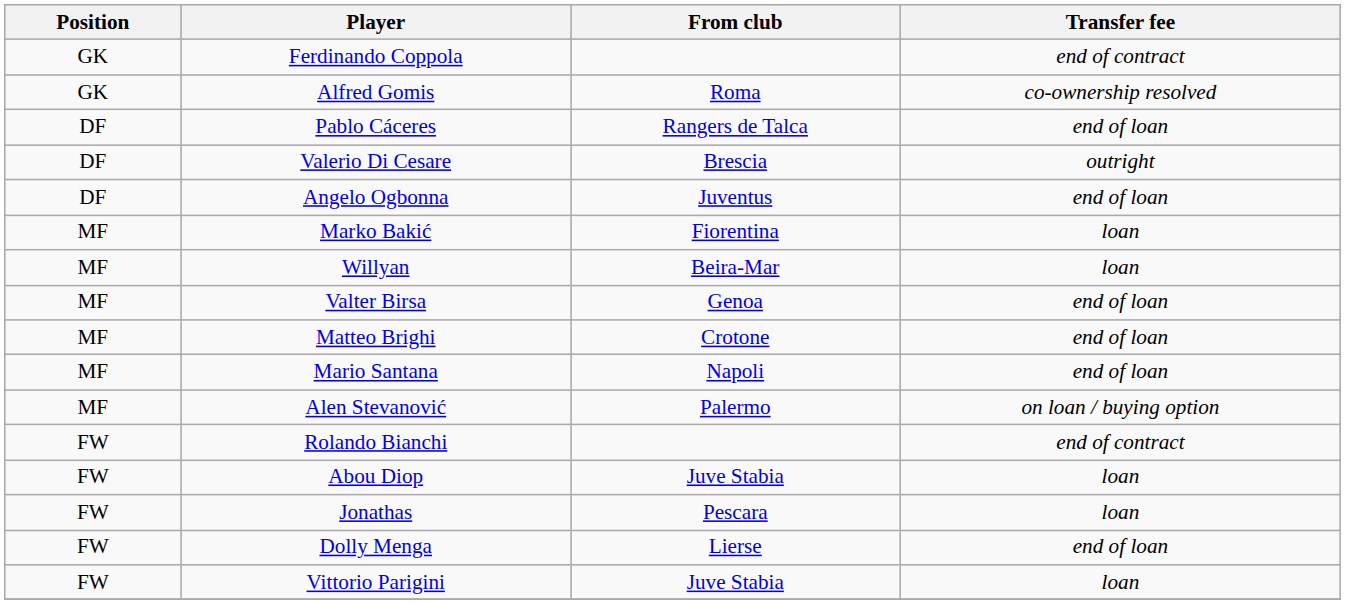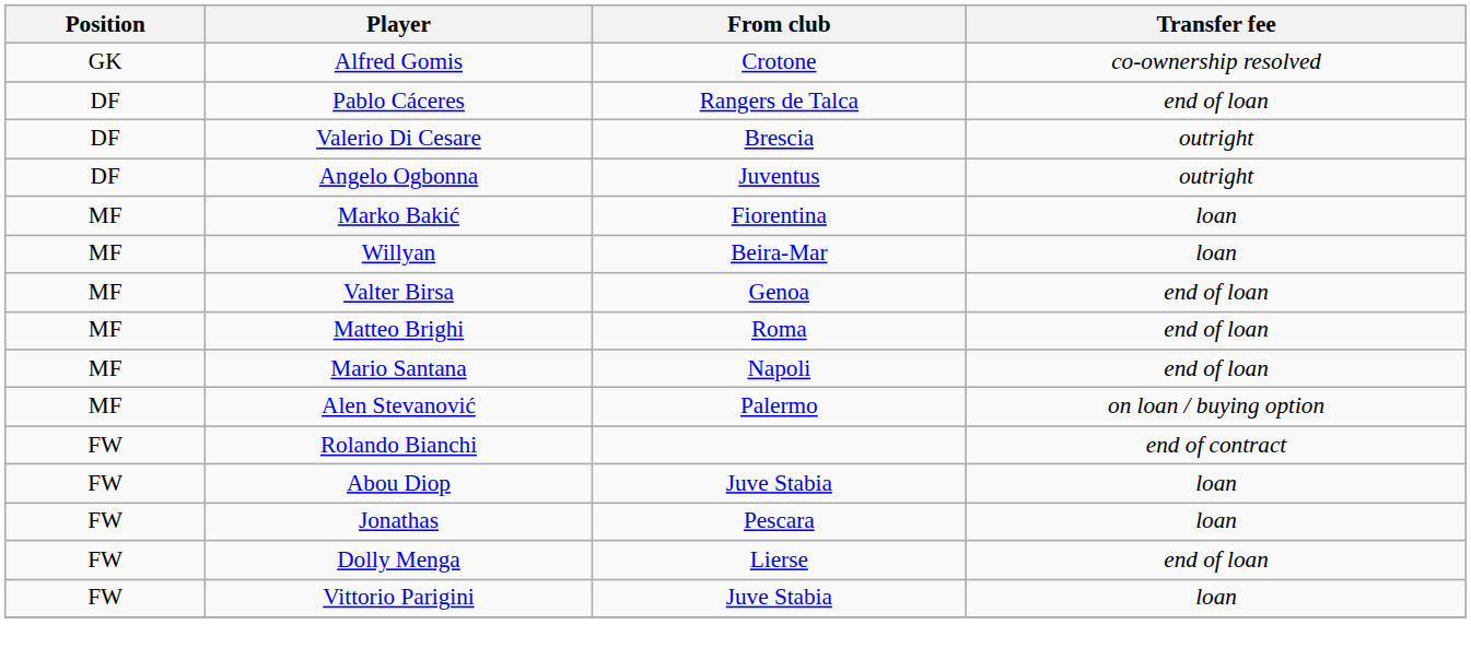- row: GK | Ferdinando Coppola | end of contract
Alfred Gomis | From club: Roma -> Crotone
Angelo Ogbonna | Transfer fee: end of loan -> outright
Matteo Brighi | From club: Crotone -> Roma
